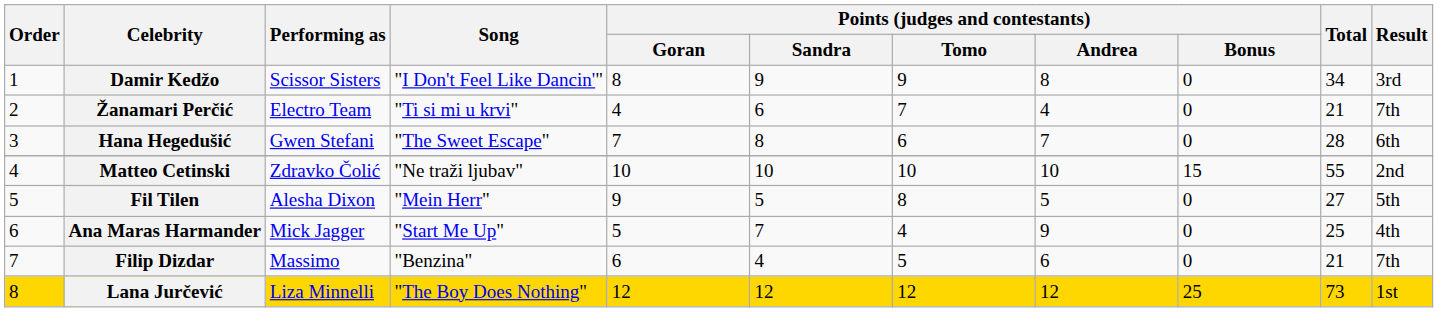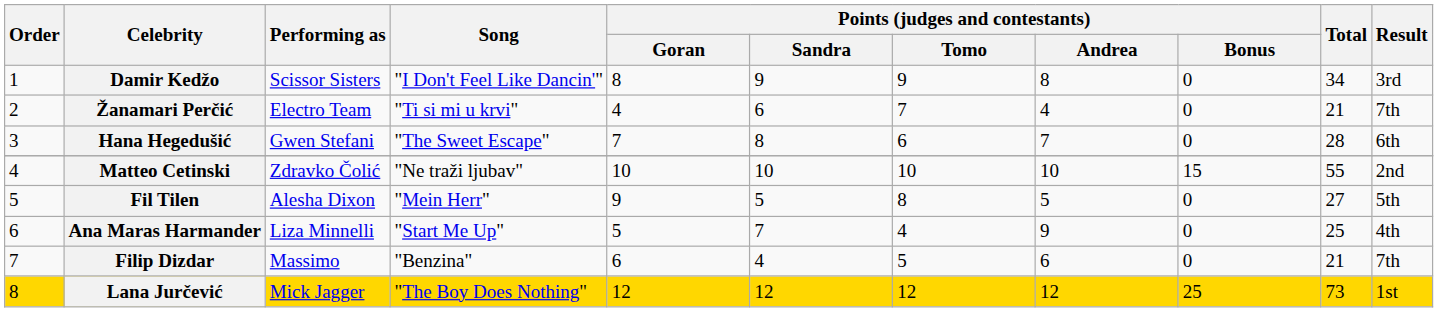Ana Maras Harmander | Performing as: Mick Jagger -> Liza Minnelli
Lana Jurčević | Performing as: Liza Minnelli -> Mick Jagger
